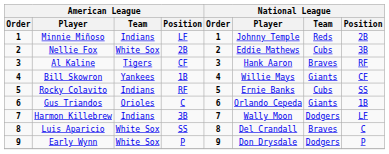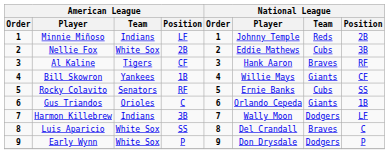Rocky Colavito | American League / Team: Indians -> Senators
